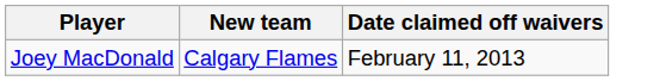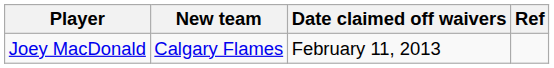+ column: Ref
